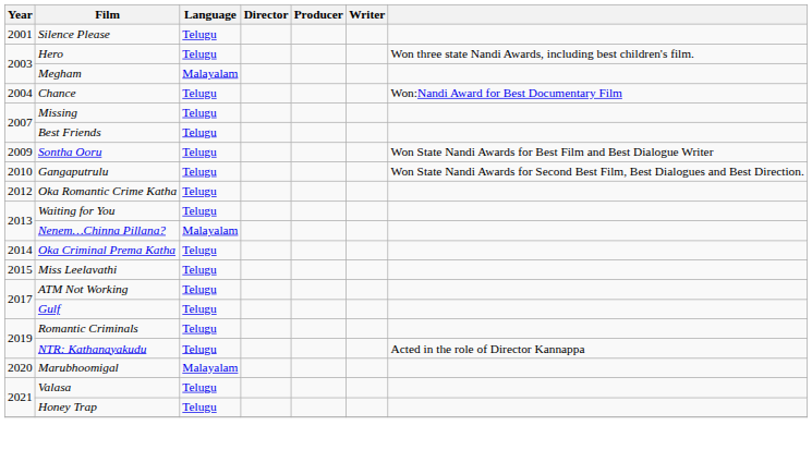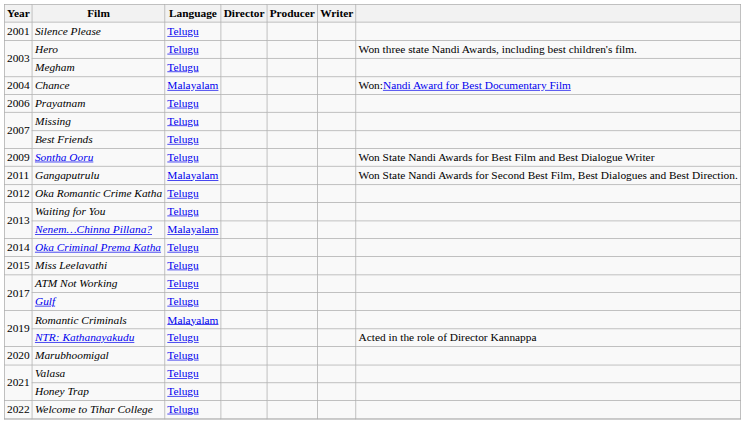Megham | Language: Malayalam -> Telugu
Chance | Language: Telugu -> Malayalam
+ row: 2006 | Prayatnam | Telugu
Gangaputrulu | Year: 2010 -> 2011
Gangaputrulu | Language: Telugu -> Malayalam
Romantic Criminals | Language: Telugu -> Malayalam
Marubhoomigal | Language: Malayalam -> Telugu
+ row: 2022 | Welcome to Tihar College | Telugu
